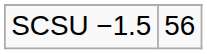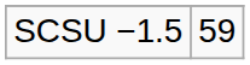SCSU −1.5 | column 2: 56 -> 59
